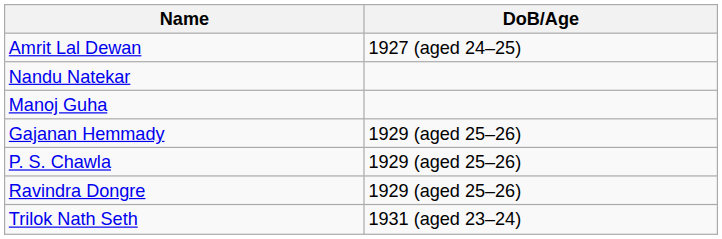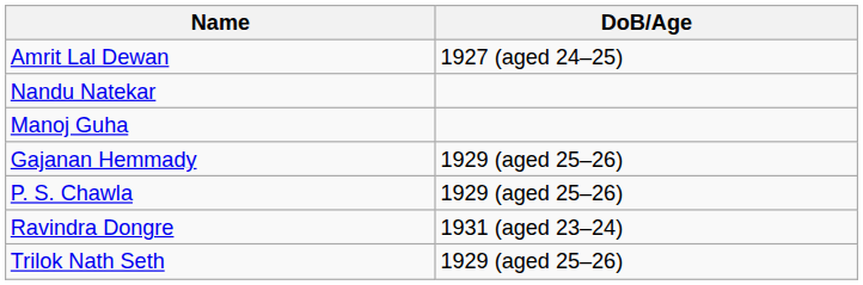Ravindra Dongre | DoB/Age: 1929 (aged 25–26) -> 1931 (aged 23–24)
Trilok Nath Seth | DoB/Age: 1931 (aged 23–24) -> 1929 (aged 25–26)
